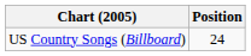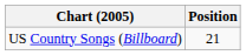US Country Songs (Billboard) | Position: 24 -> 21
